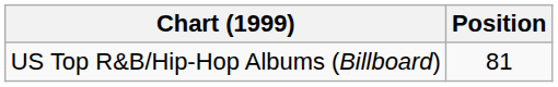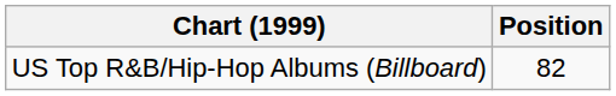US Top R&B/Hip-Hop Albums (Billboard) | Position: 81 -> 82
